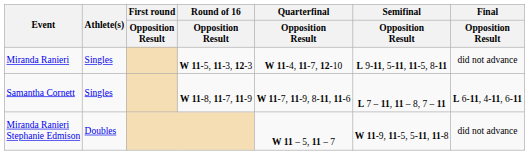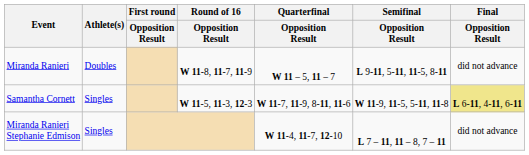Miranda Ranieri | Athlete(s): Singles -> Doubles
Miranda Ranieri | Round of 16 / Opposition Result: W 11-5, 11-3, 12-3 -> W 11-8, 11-7, 11-9
Miranda Ranieri | Quarterfinal / Opposition Result: W 11-4, 11-7, 12-10 -> W 11 – 5, 11 – 7
Samantha Cornett | Round of 16 / Opposition Result: W 11-8, 11-7, 11-9 -> W 11-5, 11-3, 12-3
Samantha Cornett | Semifinal / Opposition Result: L 7 – 11, 11 – 8, 7 – 11 -> W 11-9, 11-5, 5-11, 11-8
Samantha Cornett | Final / Opposition Result: no background -> khaki background
Miranda Ranieri Stephanie Edmison | Athlete(s): Doubles -> Singles
Miranda Ranieri Stephanie Edmison | Quarterfinal / Opposition Result: W 11 – 5, 11 – 7 -> W 11-4, 11-7, 12-10
Miranda Ranieri Stephanie Edmison | Semifinal / Opposition Result: W 11-9, 11-5, 5-11, 11-8 -> L 7 – 11, 11 – 8, 7 – 11
